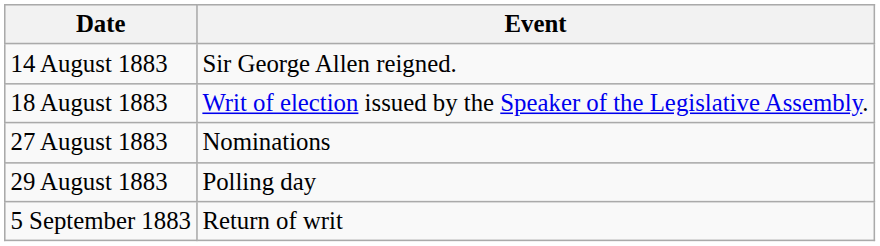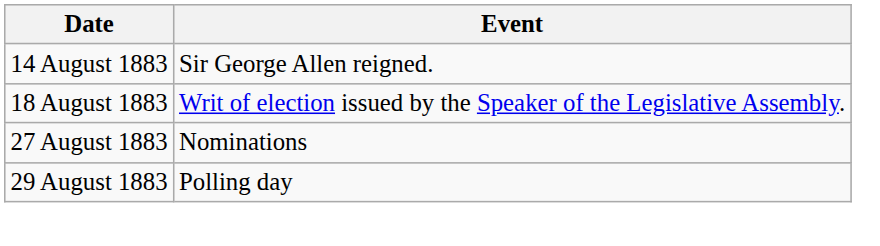- row: 5 September 1883 | Return of writ
